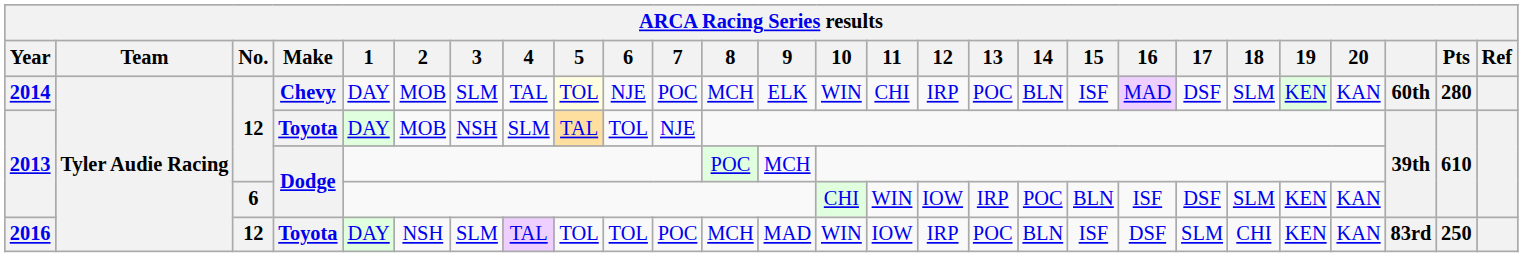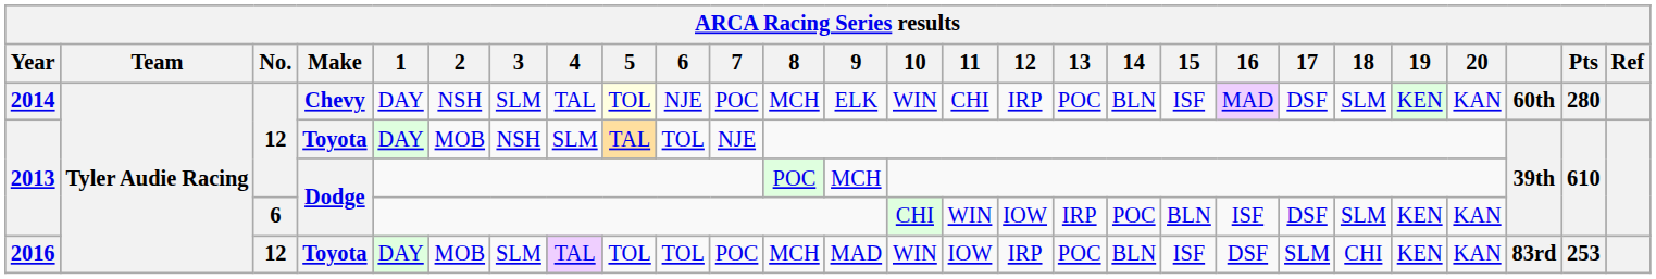2014 | 2: MOB -> NSH
2016 | 2: NSH -> MOB
2016 | Pts: 250 -> 253
